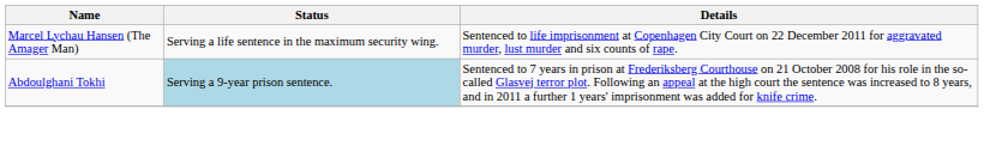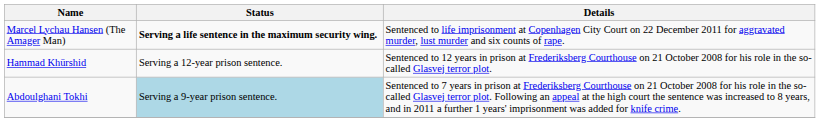Marcel Lychau Hansen (The Amager Man) | Status: normal -> bold
+ row: Hammad Khürshid | Serving a 12-year prison sentence. | Sentenced to 12 years in prison at Frederiksberg Courthouse on 21 October 2008 for his role in the so-called Glasvej terror plot.
